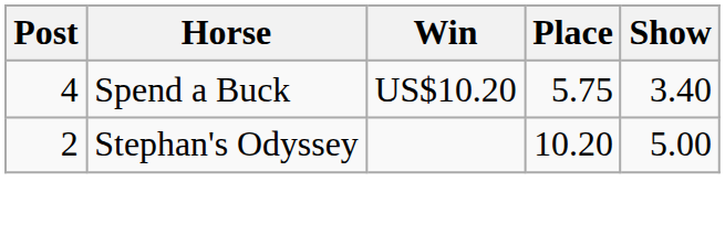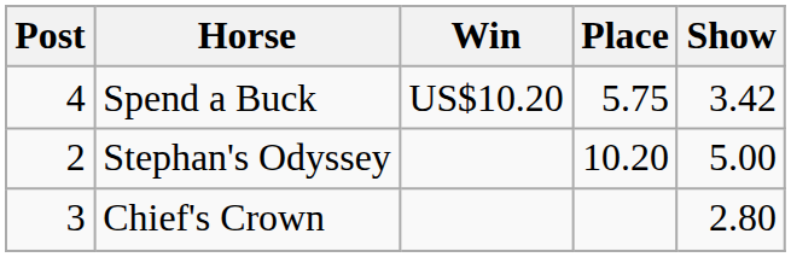Spend a Buck | Show: 3.40 -> 3.42
+ row: 3 | Chief's Crown | 2.80
